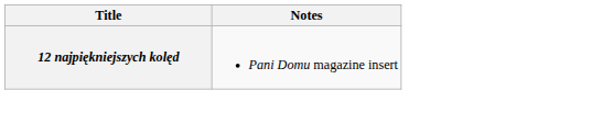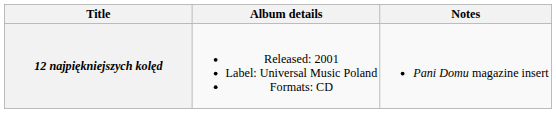+ column: Album details | Released: 2001 Label: Universal Music Poland Formats: CD
